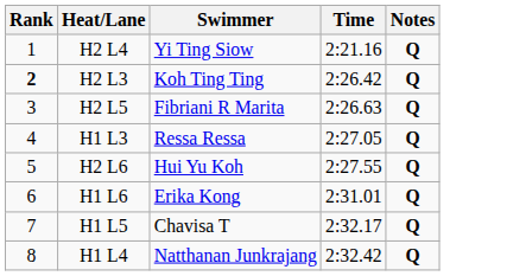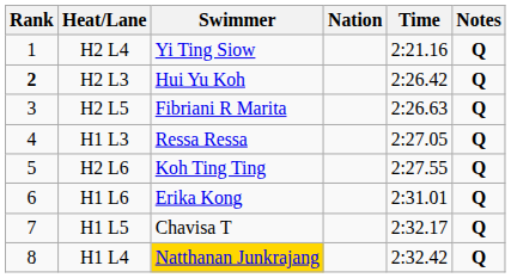+ column: Nation
H2 L3 | Swimmer: Koh Ting Ting -> Hui Yu Koh
H2 L6 | Swimmer: Hui Yu Koh -> Koh Ting Ting
H1 L4 | Swimmer: no background -> gold background
